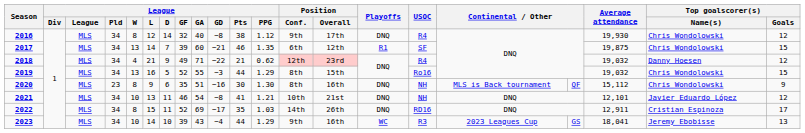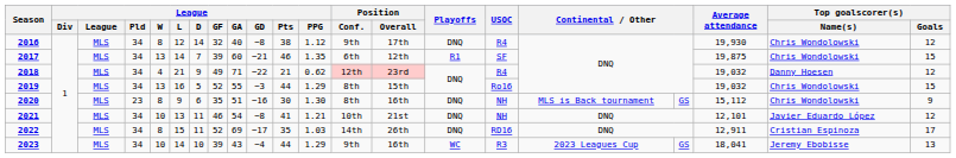2020 | column 18: QF -> GS
